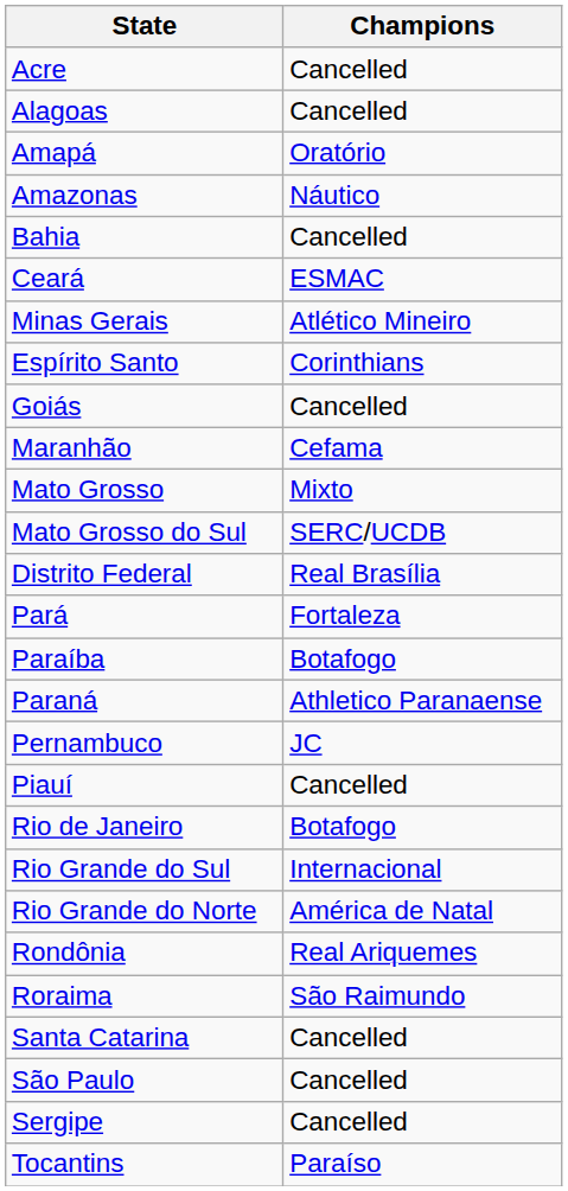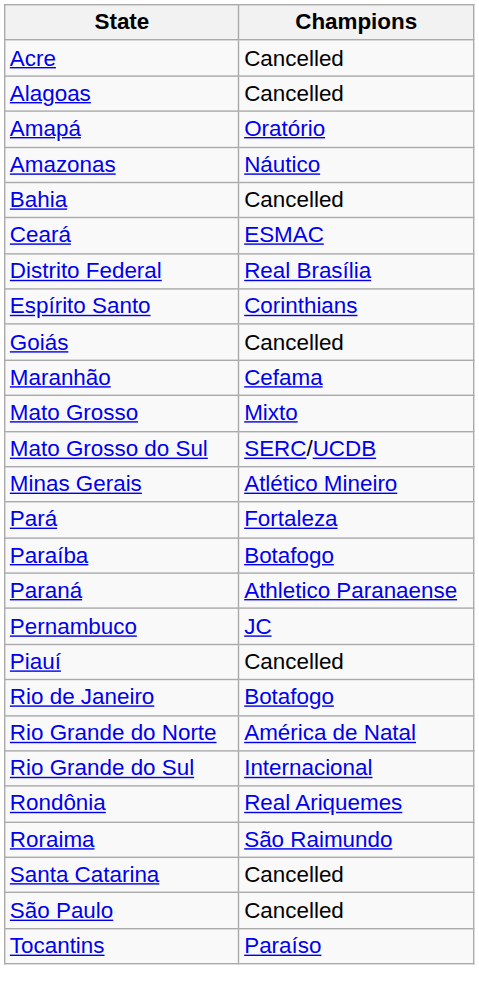rows swapped: Distrito Federal <-> Minas Gerais
rows swapped: Rio Grande do Norte <-> Rio Grande do Sul
- row: Sergipe | Cancelled
